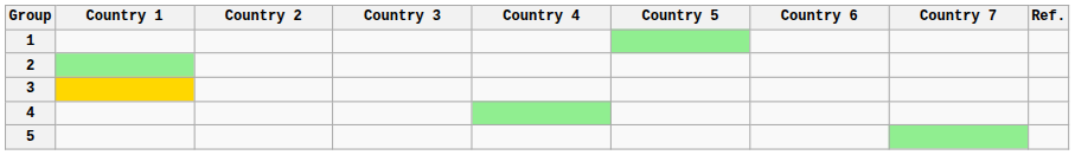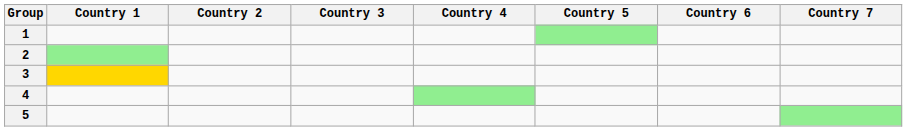- column: Ref.
